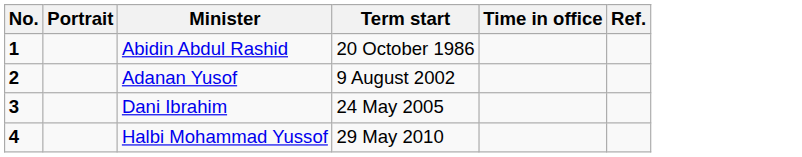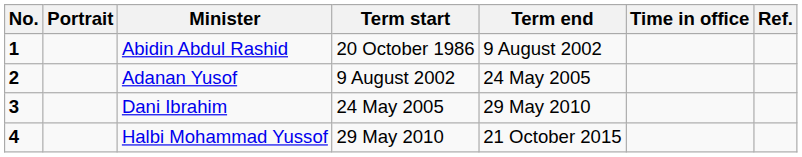+ column: Term end | 9 August 2002 | 24 May 2005 | 29 May 2010 | 21 October 2015
